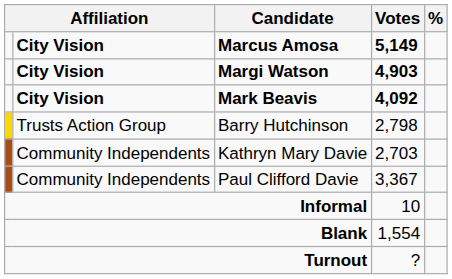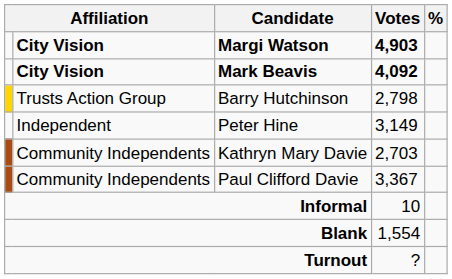- row: City Vision | Marcus Amosa | 5,149
+ row: Independent | Peter Hine | 3,149
